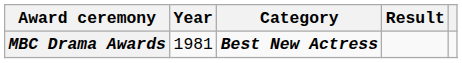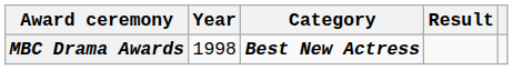MBC Drama Awards | Year: 1981 -> 1998
